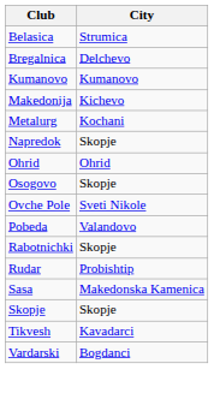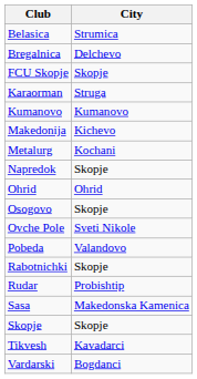+ row: FCU Skopje | Skopje
+ row: Karaorman | Struga
